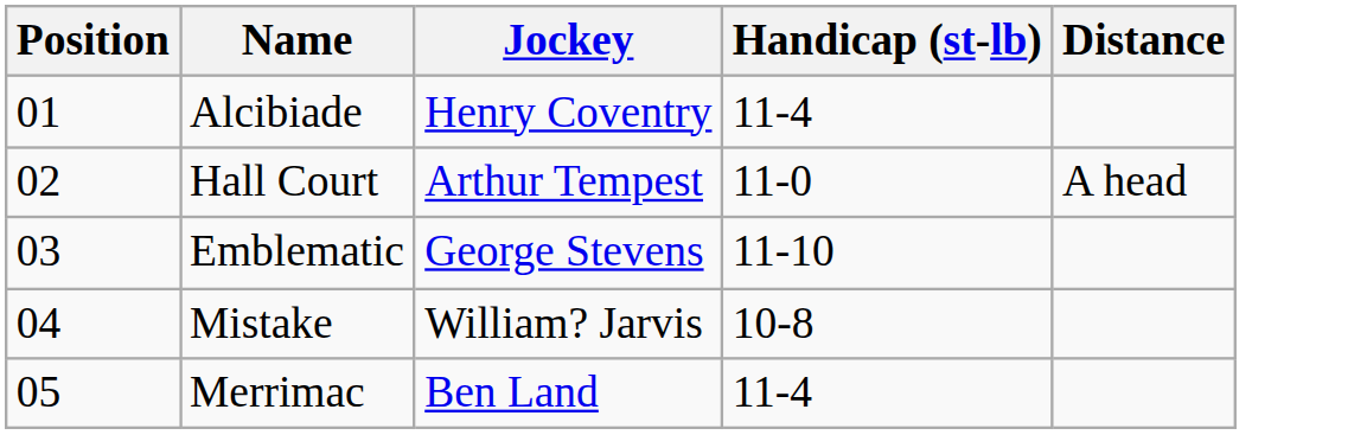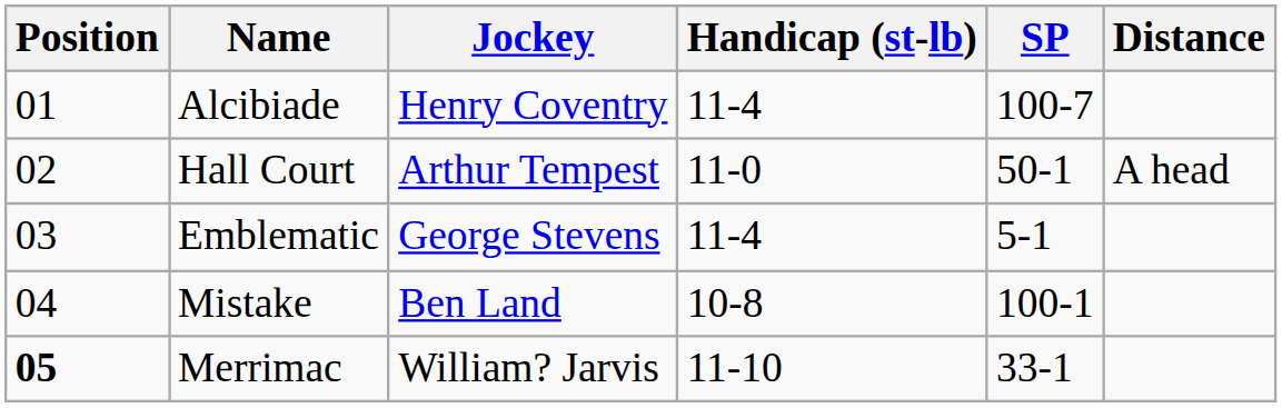+ column: SP | 100-7 | 50-1 | 5-1 | 100-1 | 33-1
Emblematic | Handicap (st-lb): 11-10 -> 11-4
Mistake | Jockey: William? Jarvis -> Ben Land
Merrimac | Position: normal -> bold
Merrimac | Jockey: Ben Land -> William? Jarvis
Merrimac | Handicap (st-lb): 11-4 -> 11-10
